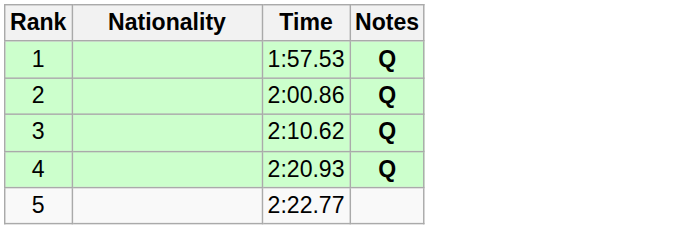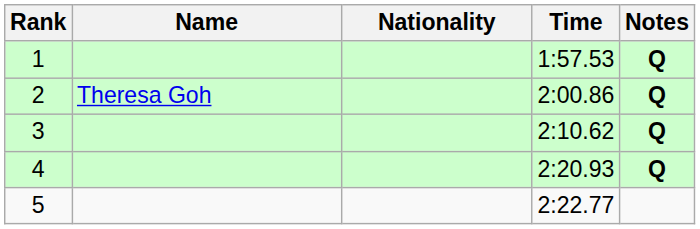+ column: Name | Theresa Goh
